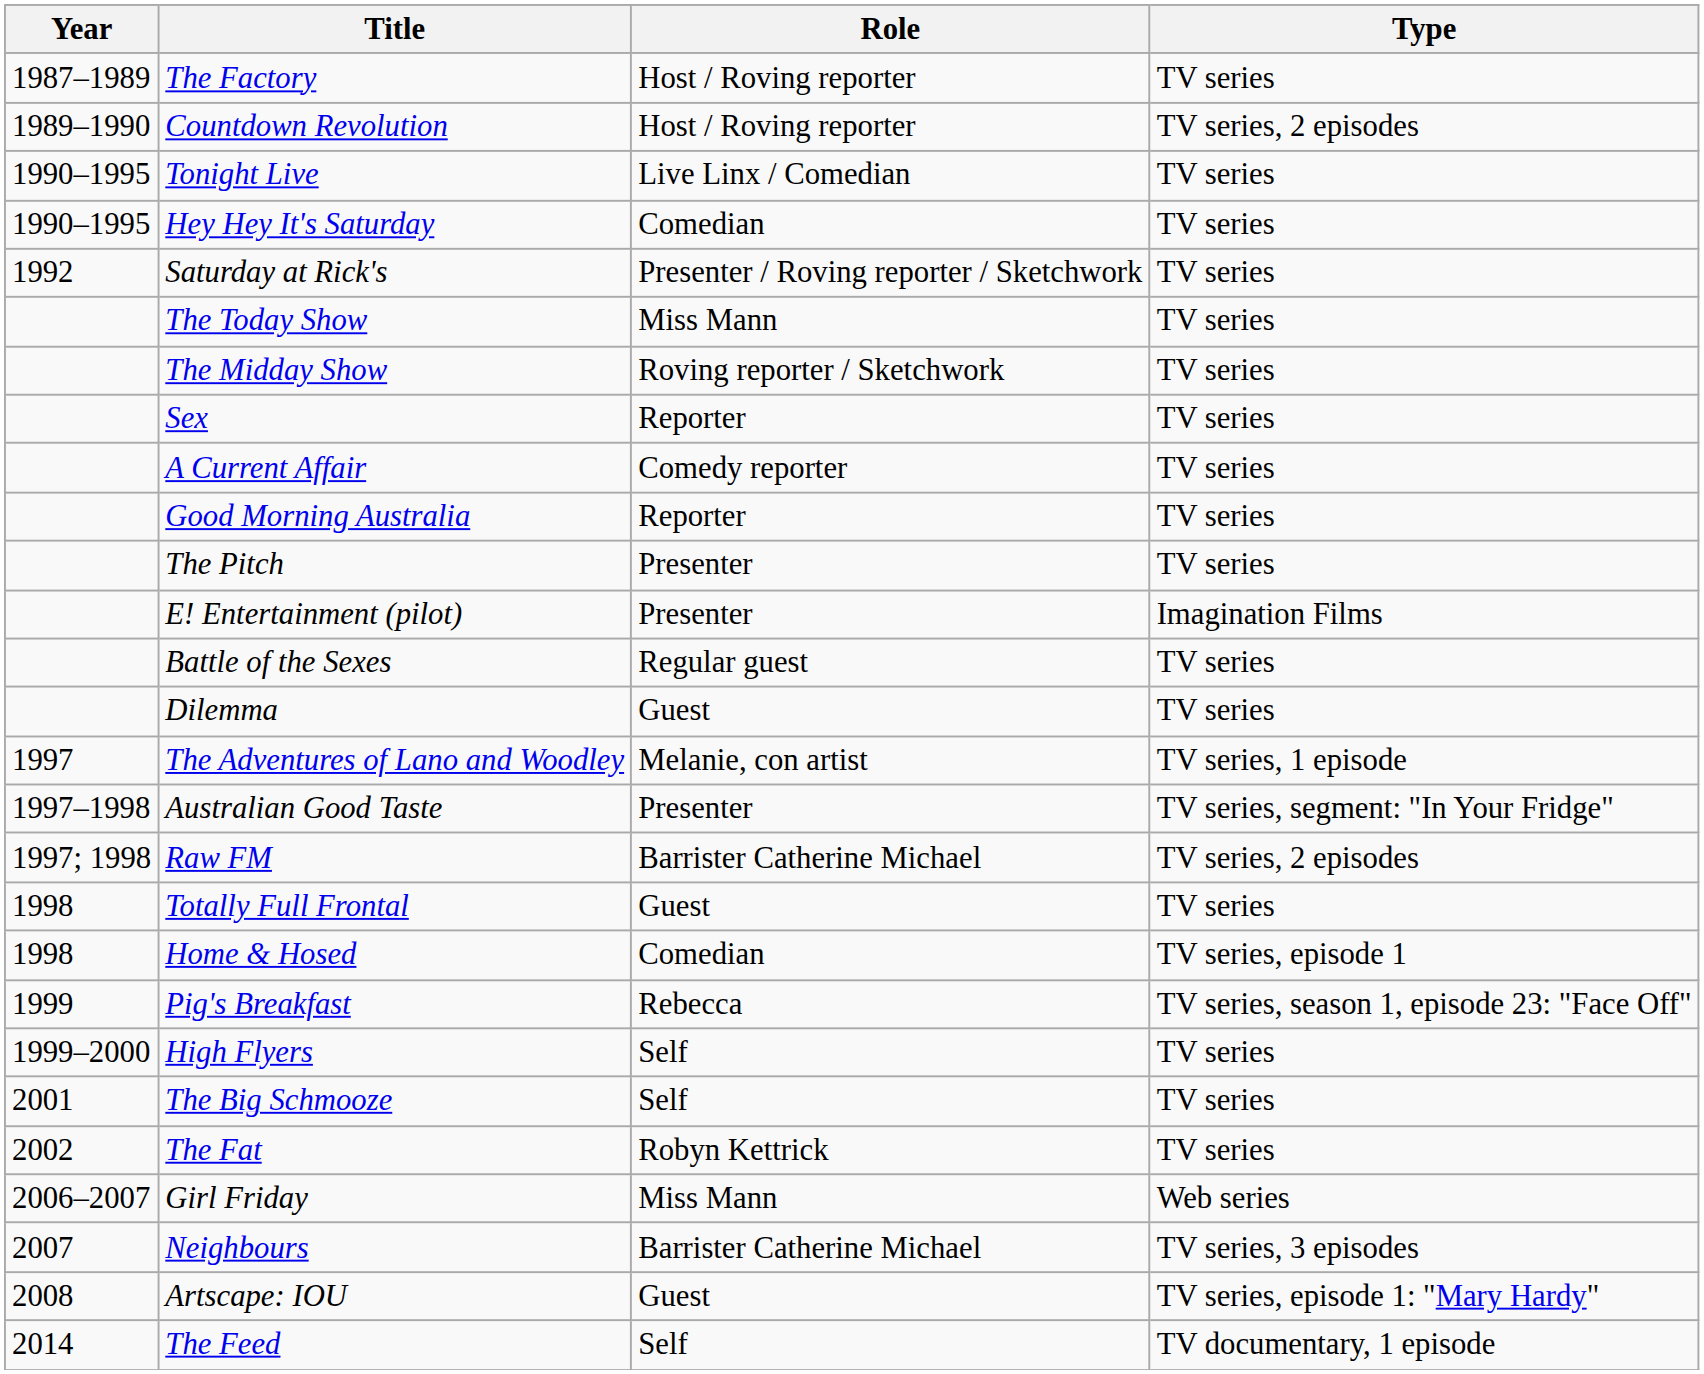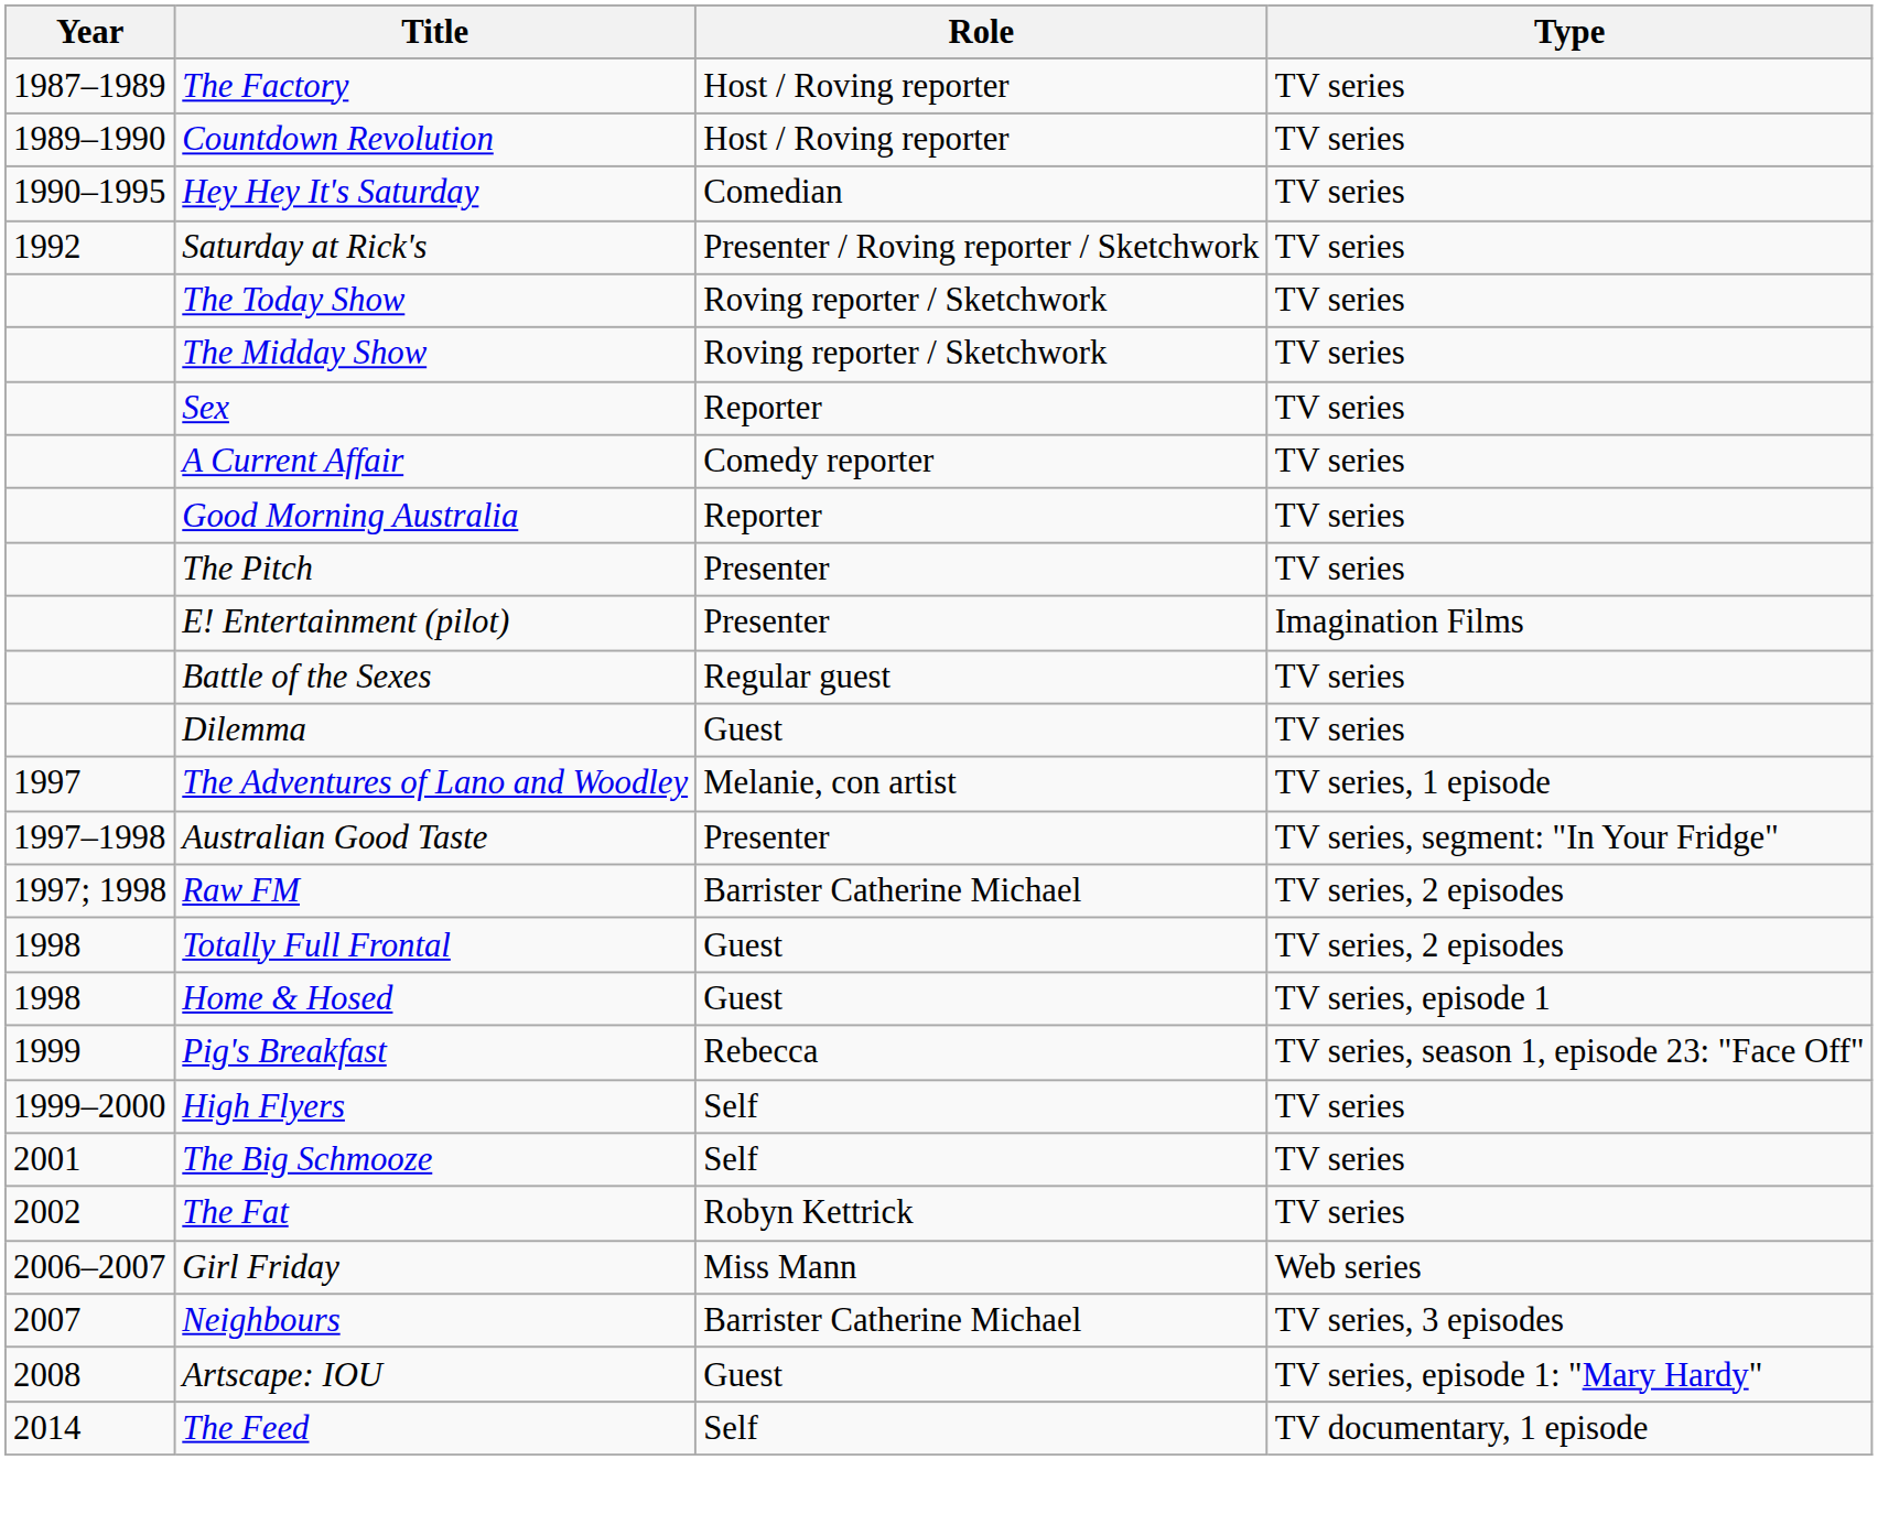Countdown Revolution | Type: TV series, 2 episodes -> TV series
- row: 1990–1995 | Tonight Live | Live Linx / Comedian | TV series
The Today Show | Role: Miss Mann -> Roving reporter / Sketchwork
Totally Full Frontal | Type: TV series -> TV series, 2 episodes
Home & Hosed | Role: Comedian -> Guest
